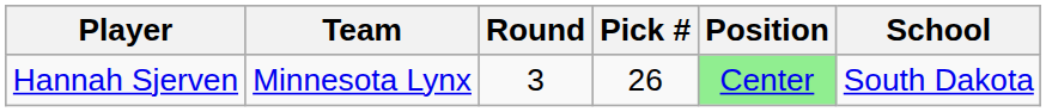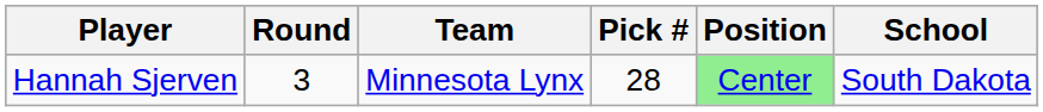columns swapped: Team <-> Round
Hannah Sjerven | Pick #: 26 -> 28
